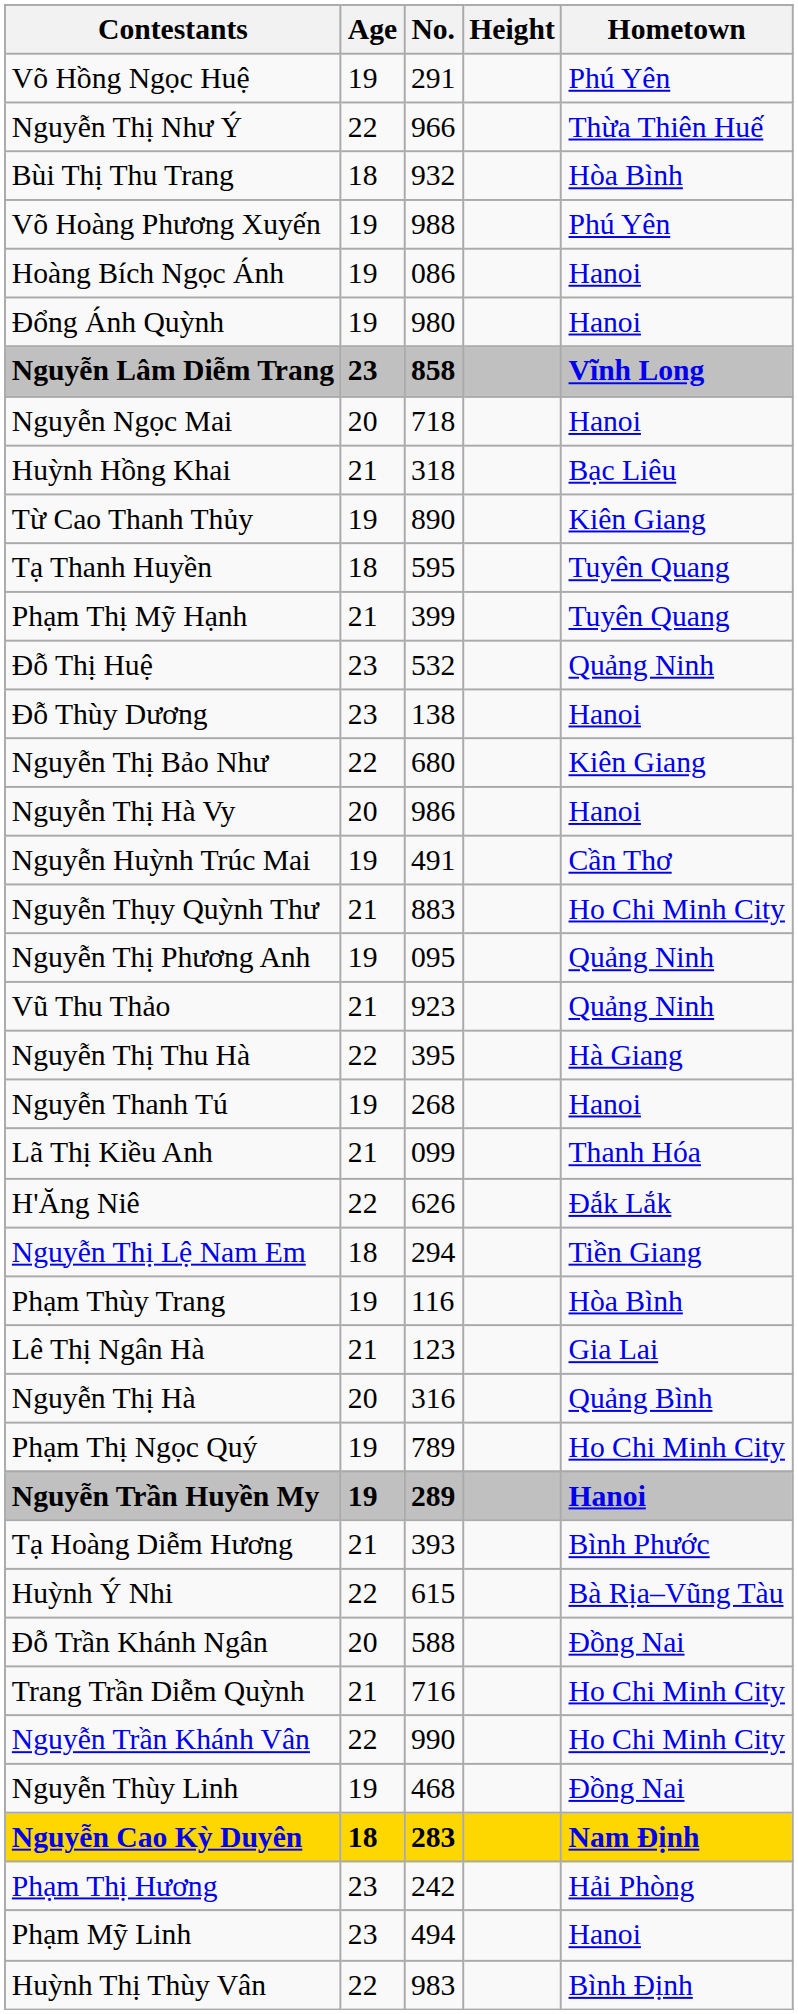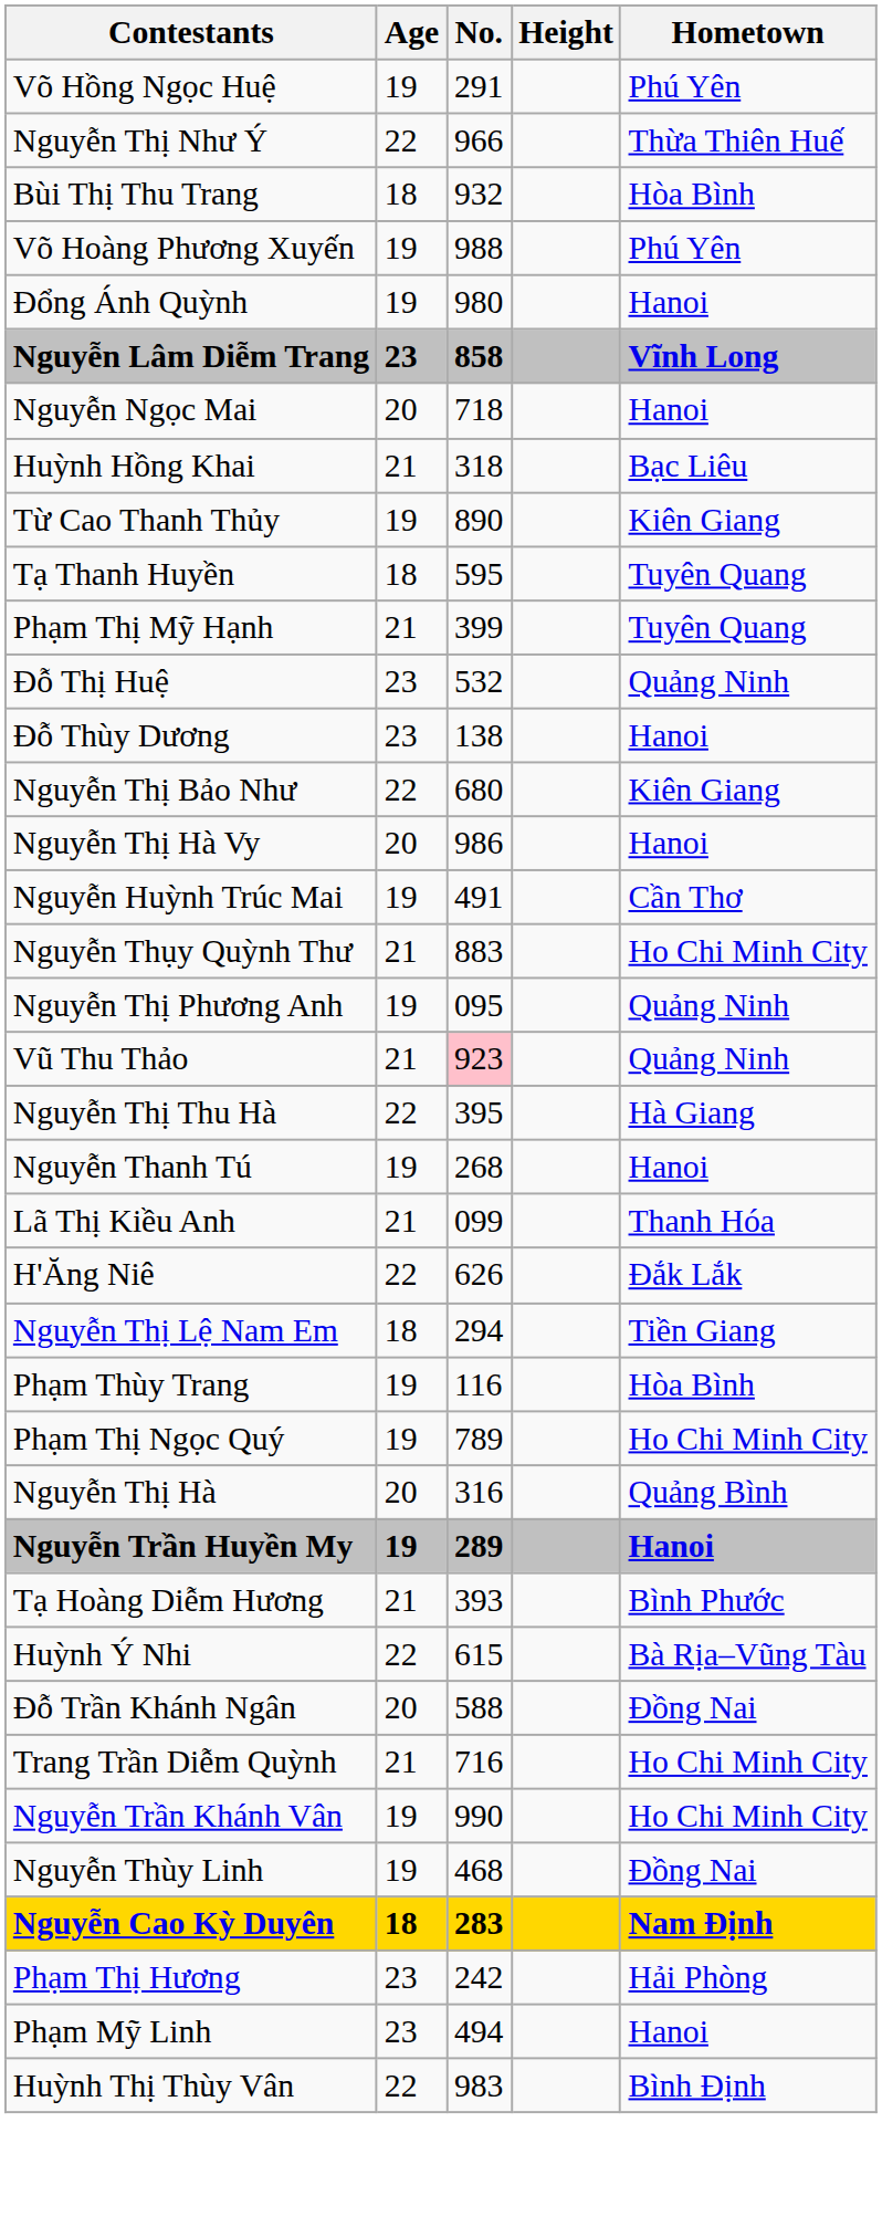- row: Hoàng Bích Ngọc Ánh | 19 | 086 | Hanoi
Vũ Thu Thảo | No.: no background -> pink background
- row: Lê Thị Ngân Hà | 21 | 123 | Gia Lai
rows swapped: Nguyễn Thị Hà <-> Phạm Thị Ngọc Quý
Nguyễn Trần Khánh Vân | Age: 22 -> 19
